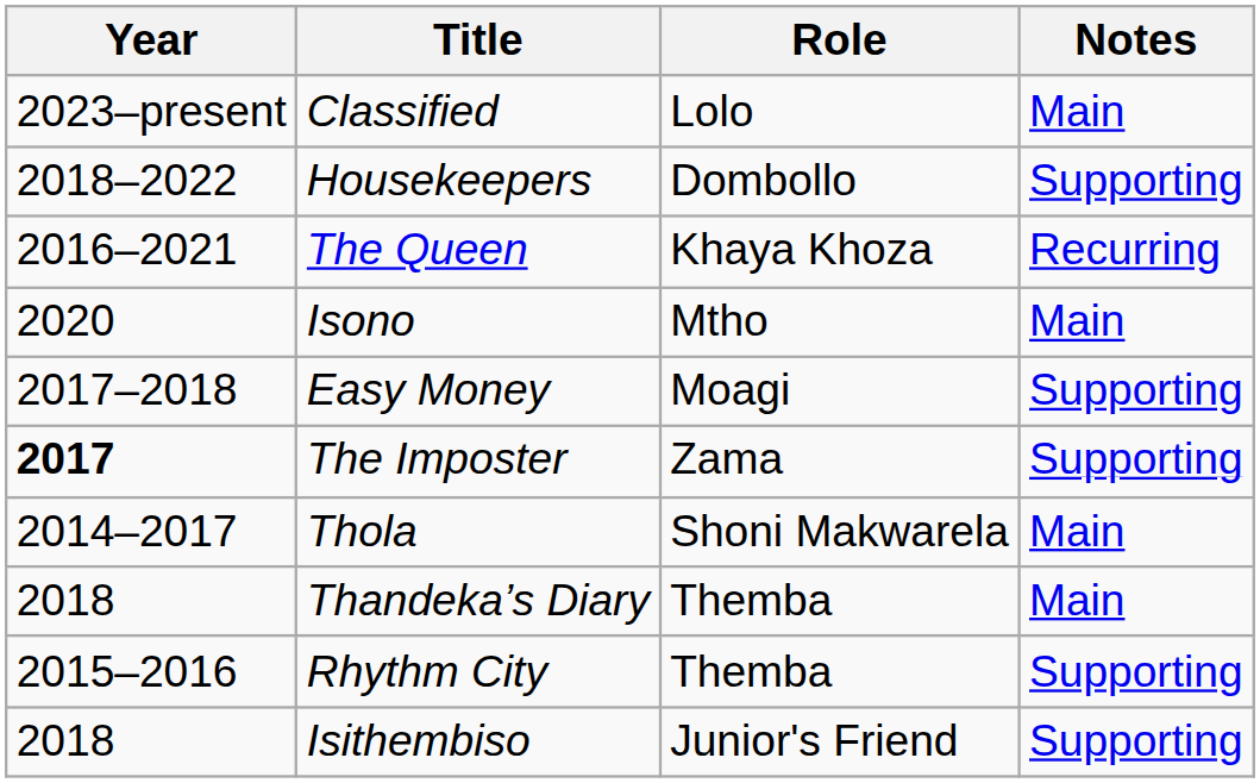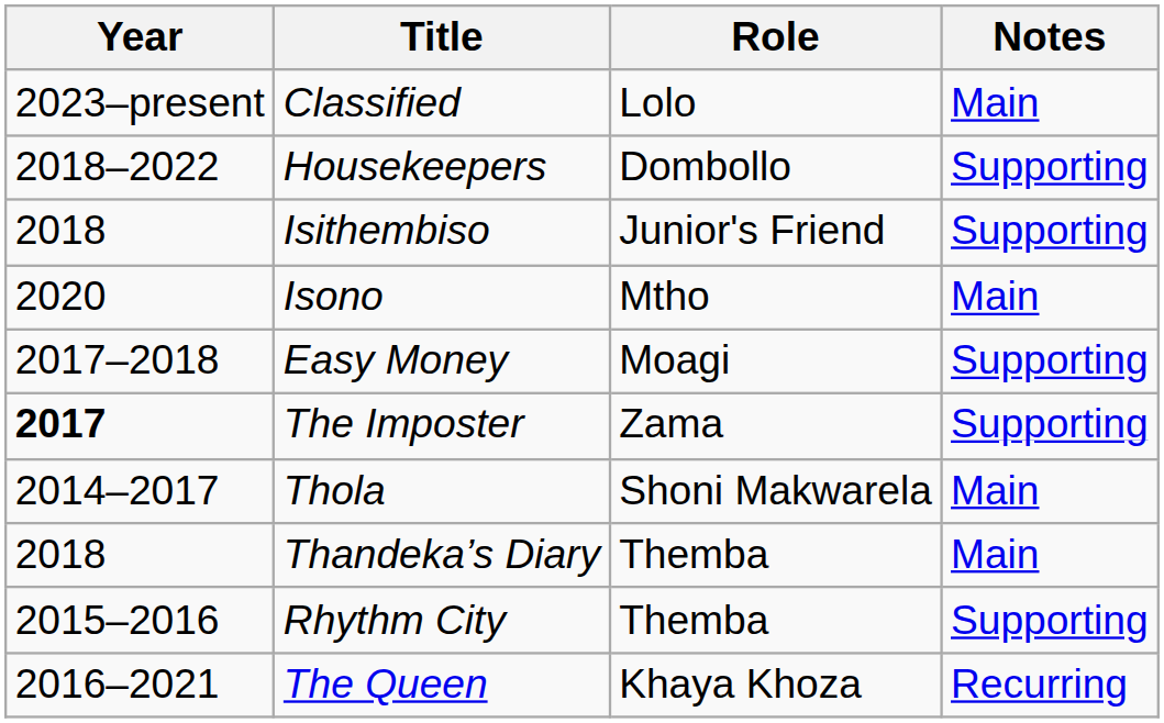rows swapped: The Queen <-> Isithembiso
